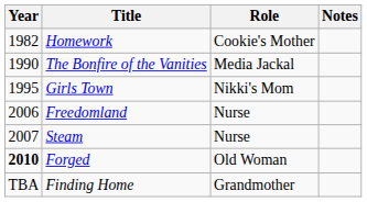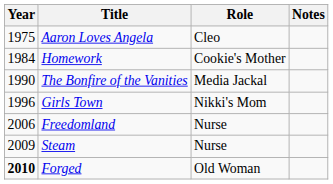+ row: 1975 | Aaron Loves Angela | Cleo
Homework | Year: 1982 -> 1984
Girls Town | Year: 1995 -> 1996
Steam | Year: 2007 -> 2009
- row: TBA | Finding Home | Grandmother
